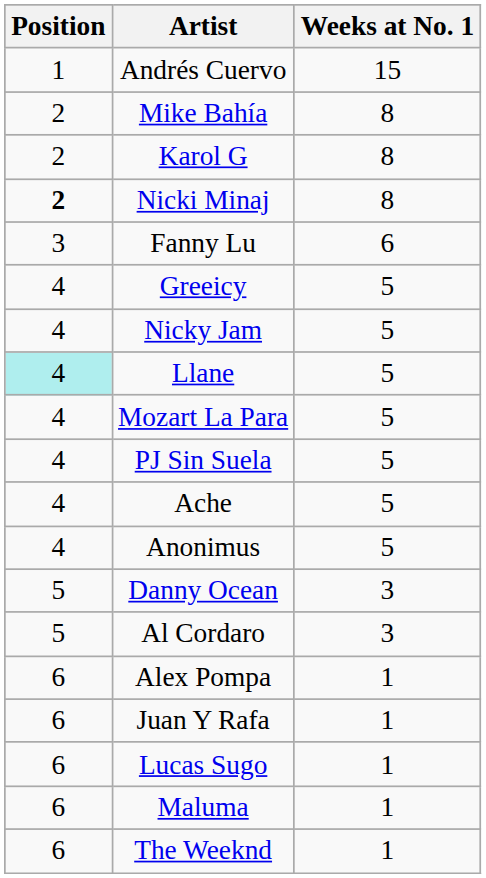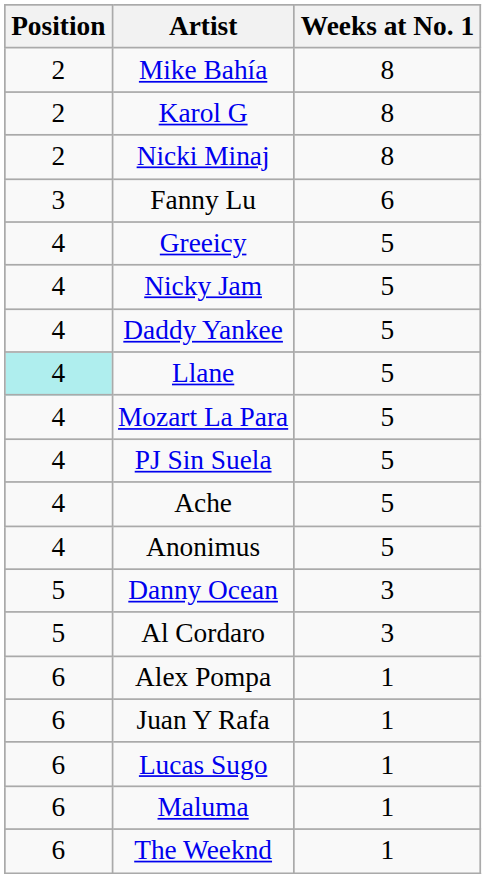- row: 1 | Andrés Cuervo | 15
Nicki Minaj | Position: bold -> normal
+ row: 4 | Daddy Yankee | 5
